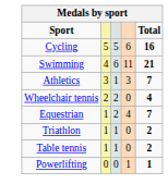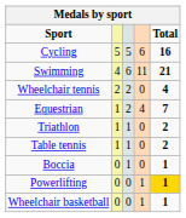- row: Athletics | 3 | 1 | 3 | 7
+ row: Boccia | 0 | 1 | 0 | 1
Powerlifting | Total: no background -> gold background
+ row: Wheelchair basketball | 0 | 0 | 1 | 1
